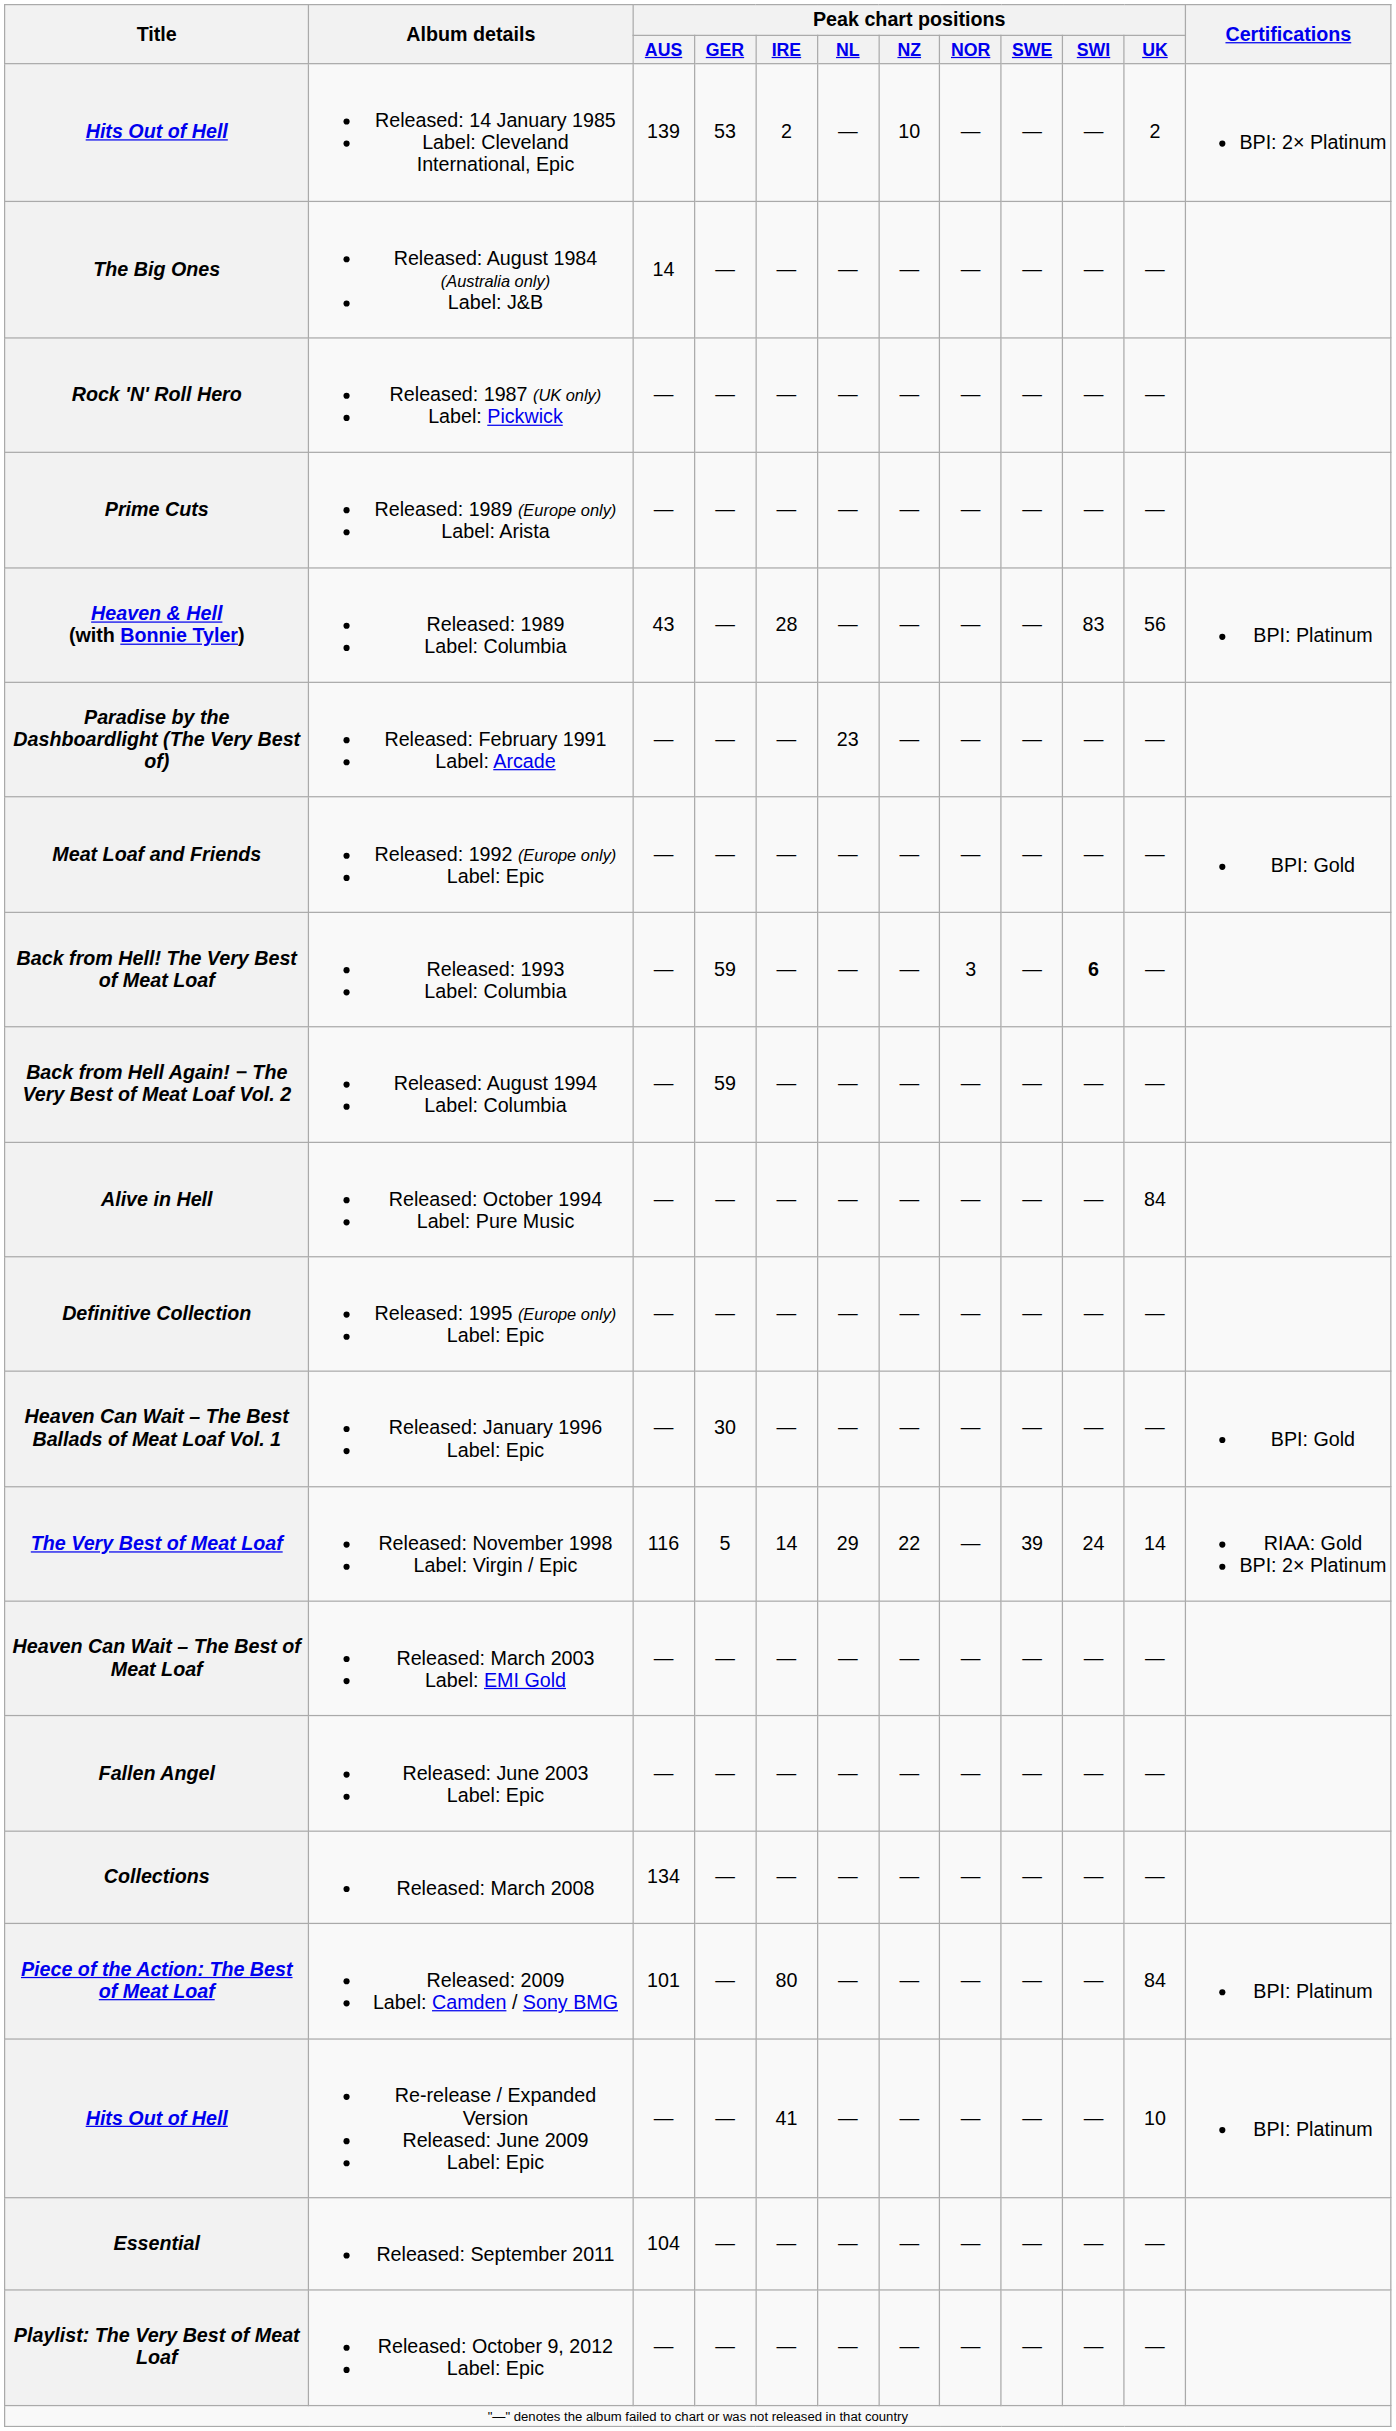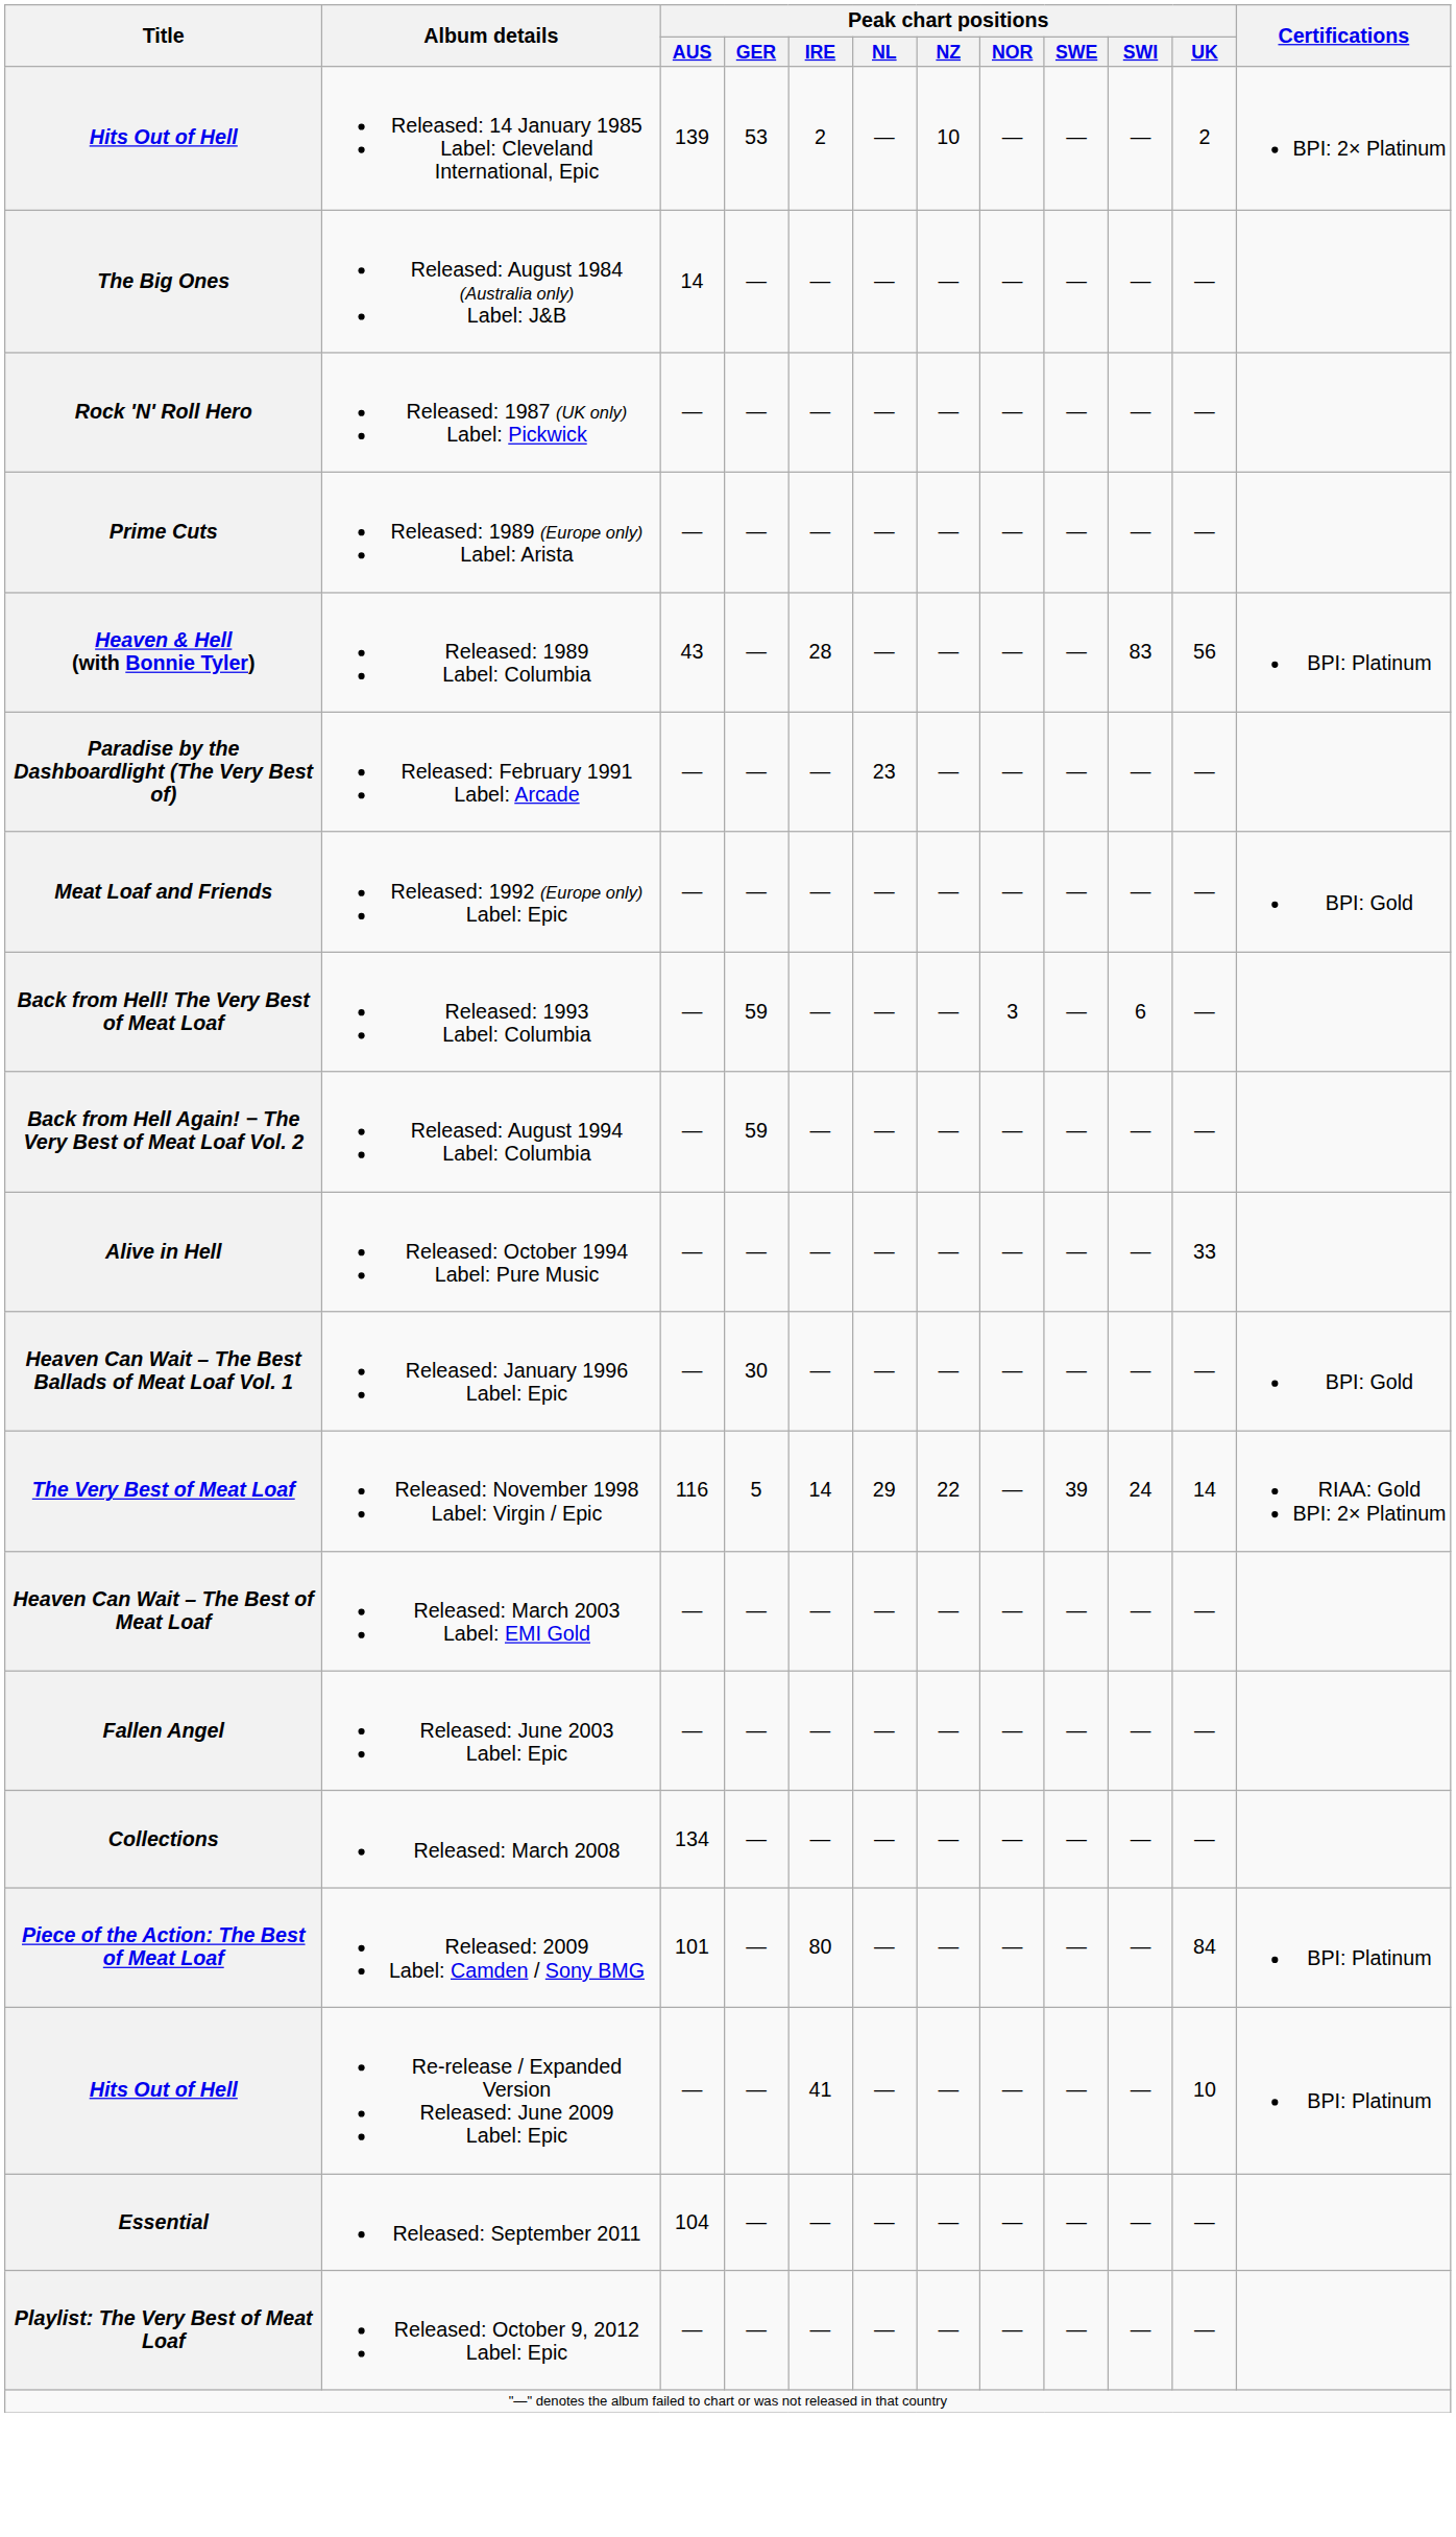Back from Hell! The Very Best of Meat Loaf | Peak chart positions / SWI: bold -> normal
Alive in Hell | Peak chart positions / UK: 84 -> 33
- row: Definitive Collection | Released: 1995 (Europe only) Label: Epic | — | — | — | — | — | — | — | — | —
